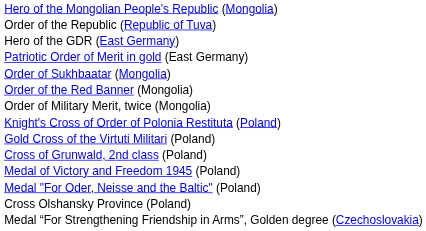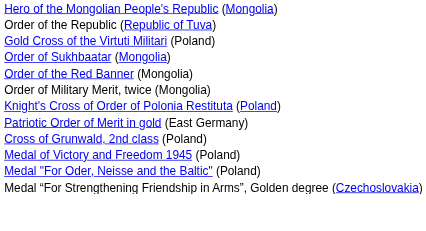- row: Hero of the GDR (East Germany)
rows swapped: Patriotic Order of Merit in gold (East Germany) <-> Gold Cross of the Virtuti Militari (Poland)
- row: Cross Olshansky Province (Poland)
